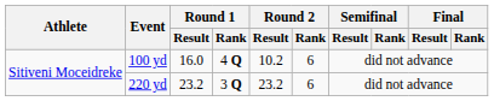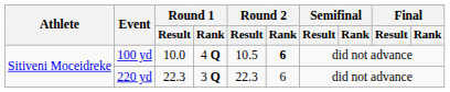100 yd | Round 1 / Result: 16.0 -> 10.0
100 yd | Round 2 / Result: 10.2 -> 10.5
100 yd | Round 2 / Rank: normal -> bold
220 yd | Round 1 / Result: 23.2 -> 22.3
220 yd | Round 2 / Result: 23.2 -> 22.3
